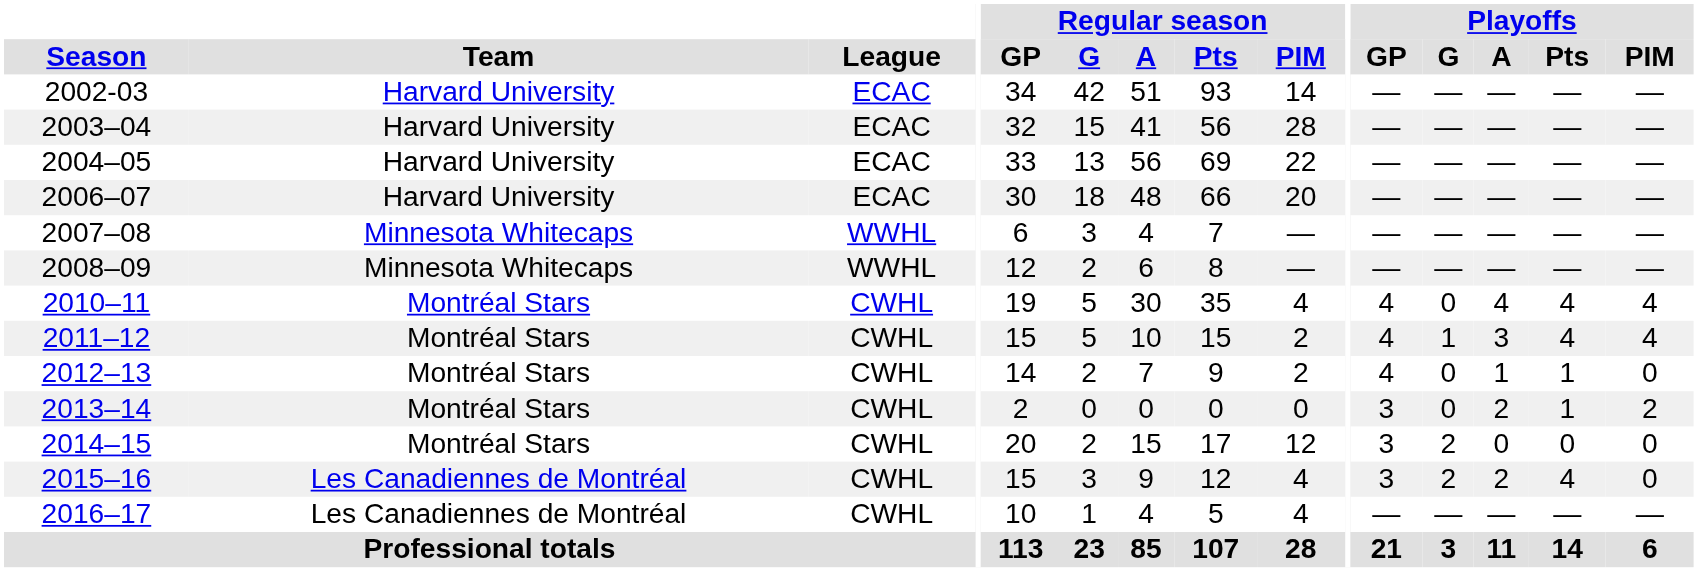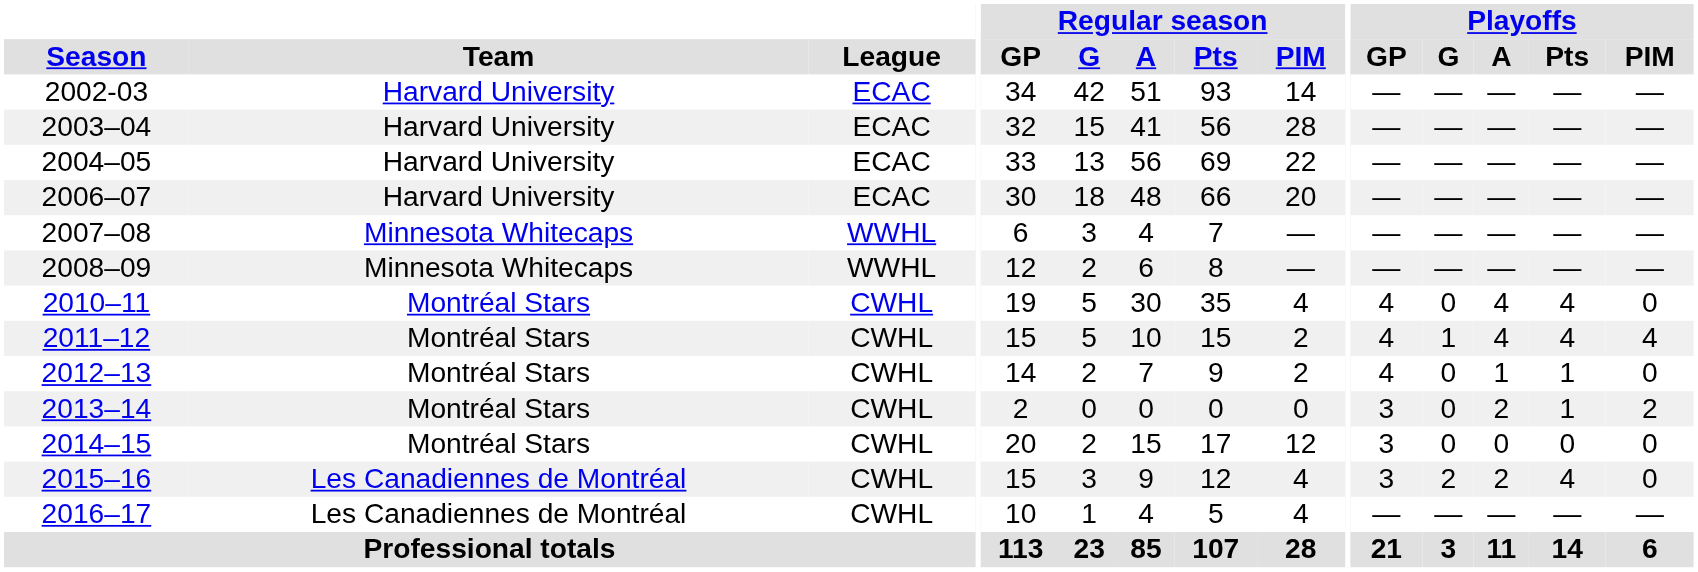2010–11 | Playoffs / PIM: 4 -> 0
2011–12 | Playoffs / A: 3 -> 4
2014–15 | Playoffs / G: 2 -> 0
